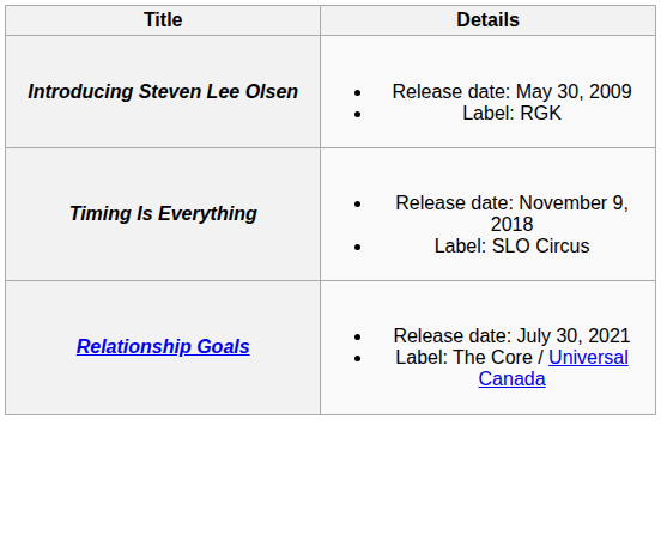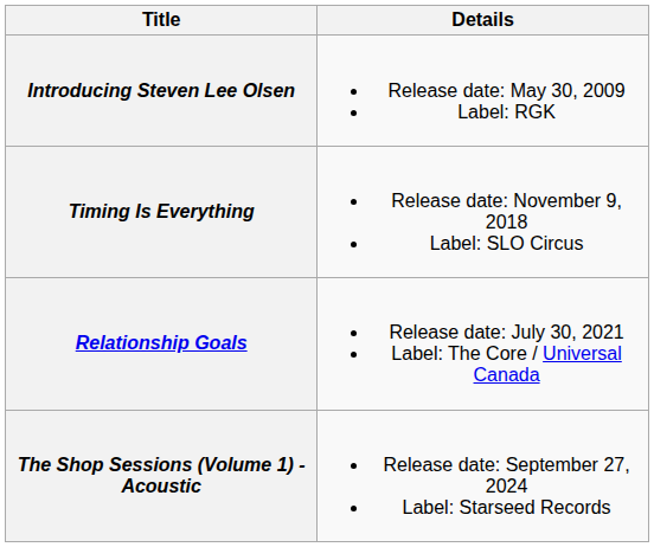+ row: The Shop Sessions (Volume 1) - Acoustic | Release date: September 27, 2024 Label: Starseed Records
